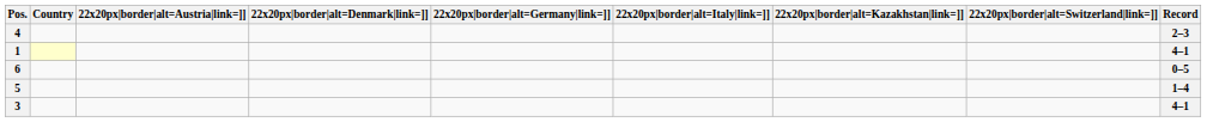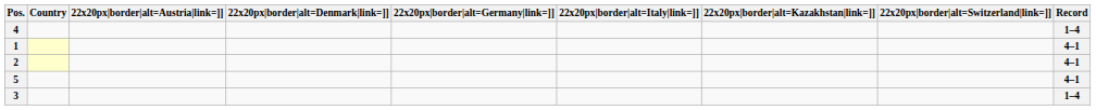4 | Record: 2–3 -> 1–4
+ row: 2 | 4–1
- row: 6 | 0–5
5 | Record: 1–4 -> 4–1
3 | Record: 4–1 -> 1–4
